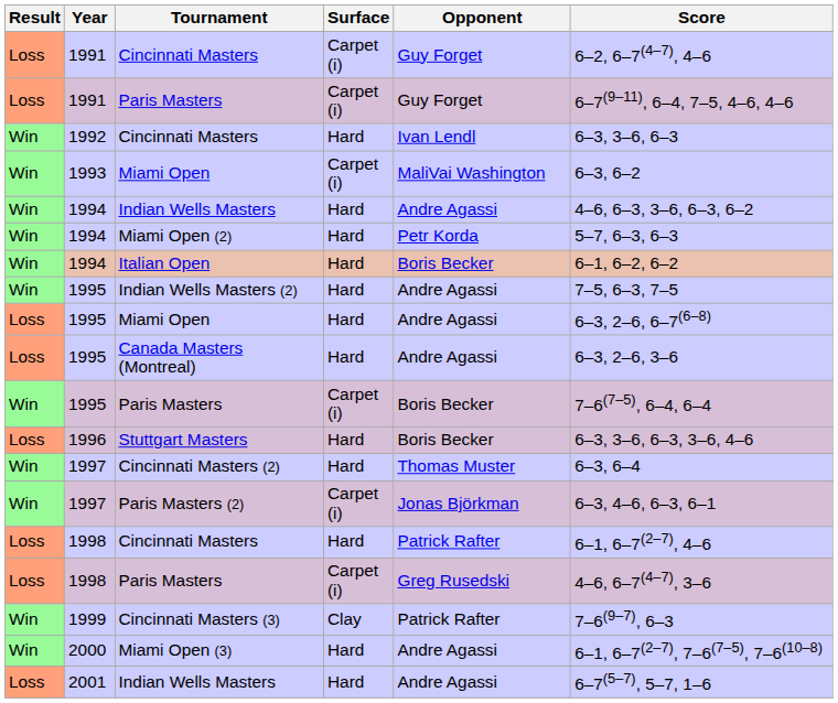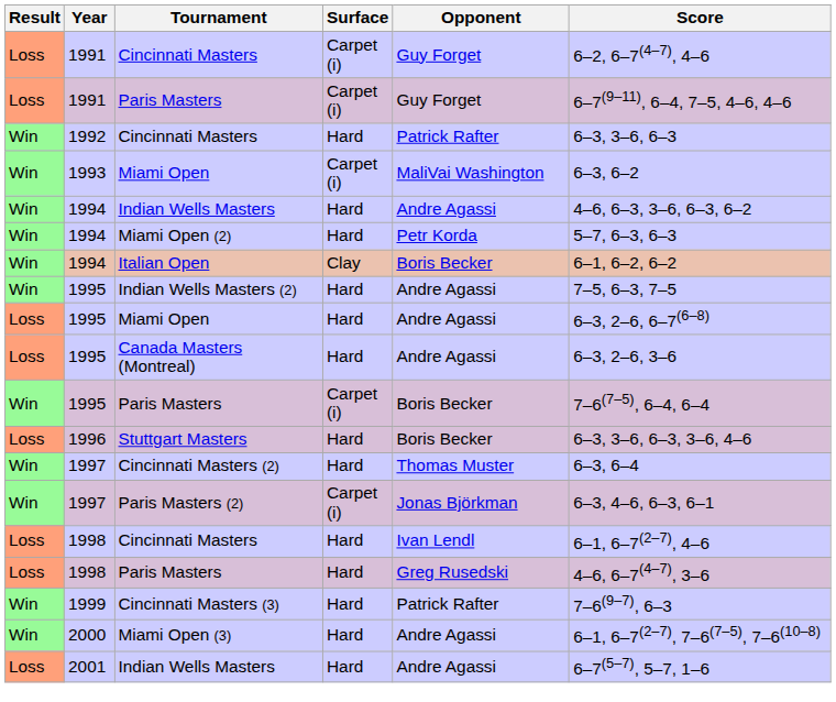1992 / Cincinnati Masters | Opponent: Ivan Lendl -> Patrick Rafter
Italian Open | Surface: Hard -> Clay
1998 / Cincinnati Masters | Opponent: Patrick Rafter -> Ivan Lendl
1998 / Paris Masters | Surface: Carpet (i) -> Hard
Cincinnati Masters (3) | Surface: Clay -> Hard
